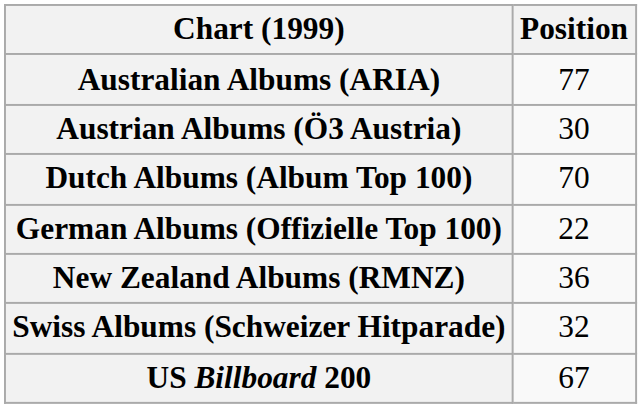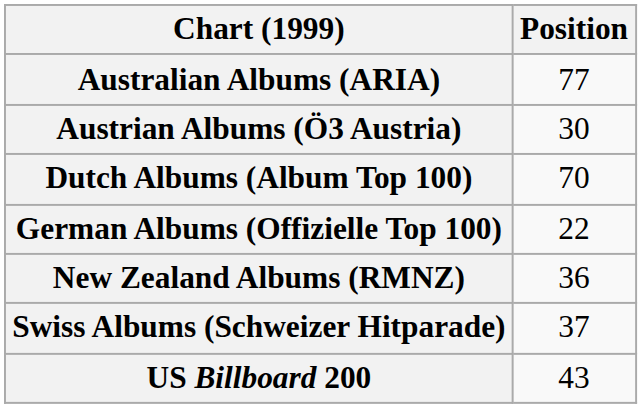Swiss Albums (Schweizer Hitparade) | Position: 32 -> 37
US Billboard 200 | Position: 67 -> 43
